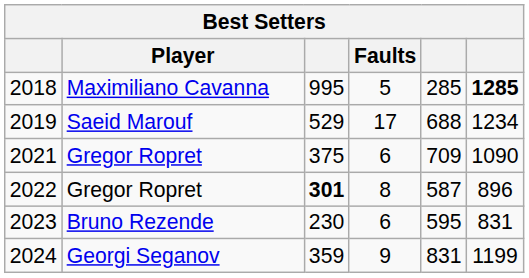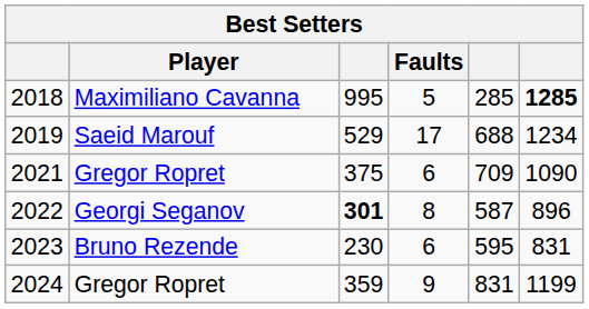2022 | Player: Gregor Ropret -> Georgi Seganov
2024 | Player: Georgi Seganov -> Gregor Ropret
